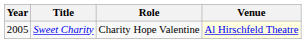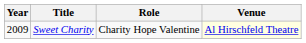Sweet Charity | Year: 2005 -> 2009
